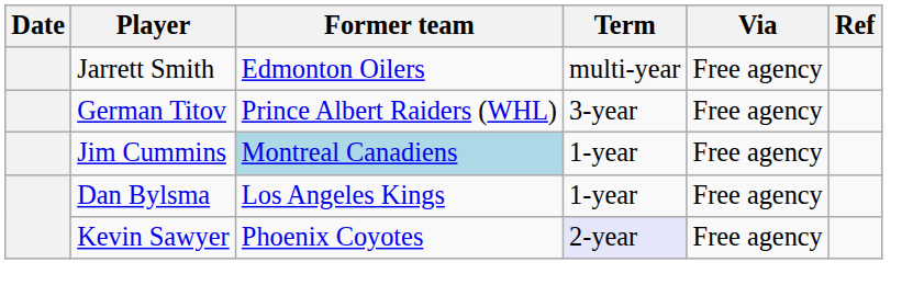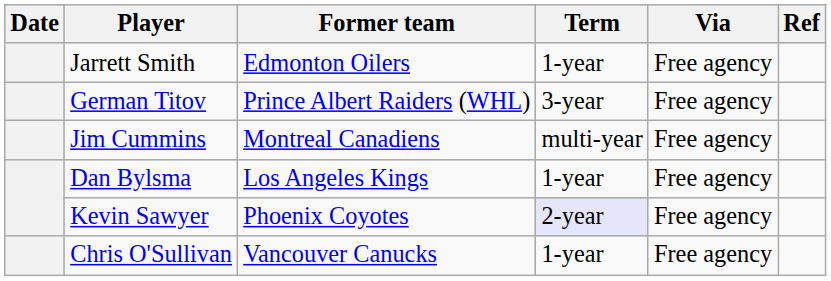Jarrett Smith | Term: multi-year -> 1-year
Jim Cummins | Former team: lightblue background -> no background
Jim Cummins | Term: 1-year -> multi-year
+ row: Chris O'Sullivan | Vancouver Canucks | 1-year | Free agency
